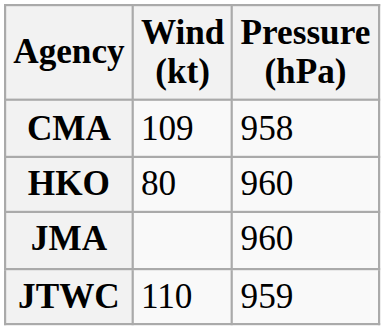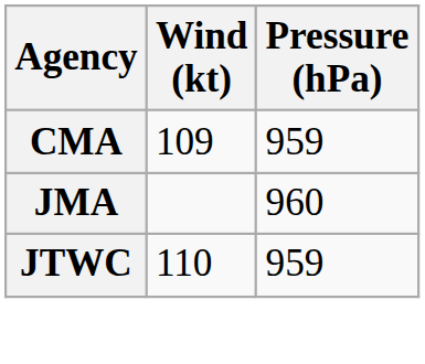CMA | Pressure (hPa): 958 -> 959
- row: HKO | 80 | 960
